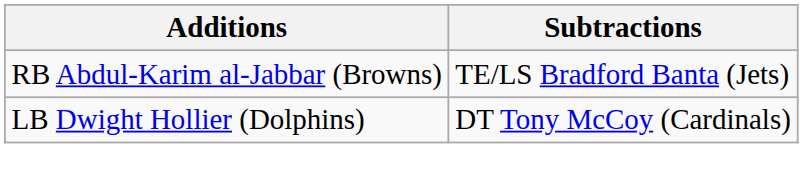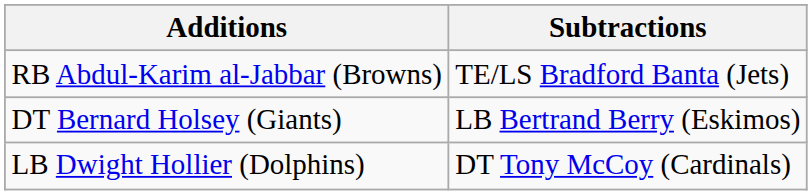+ row: DT Bernard Holsey (Giants) | LB Bertrand Berry (Eskimos)
